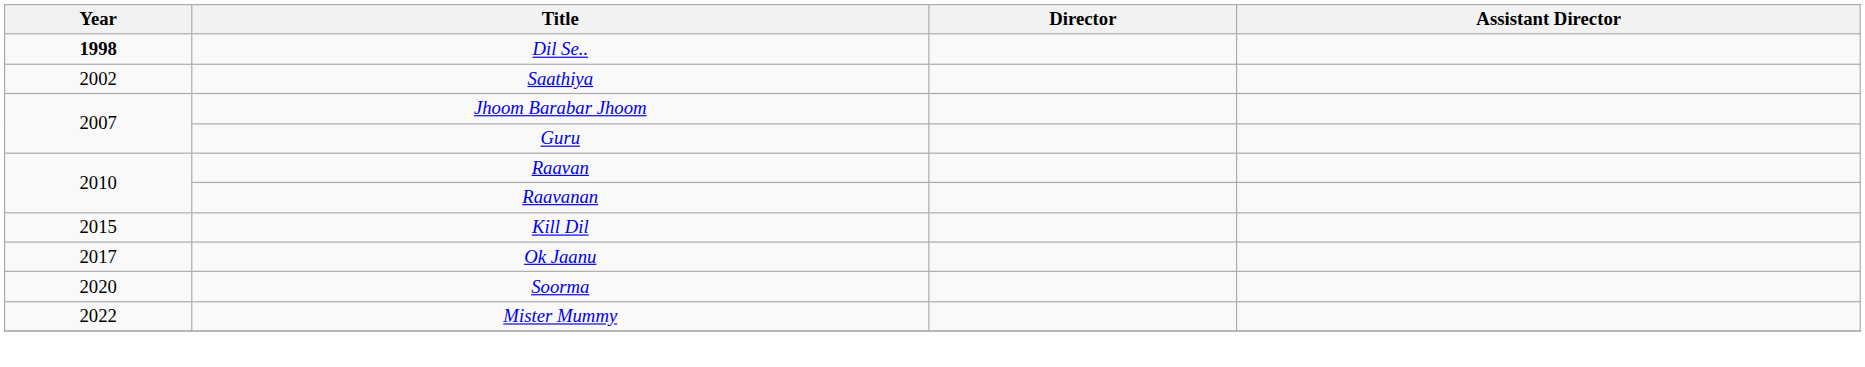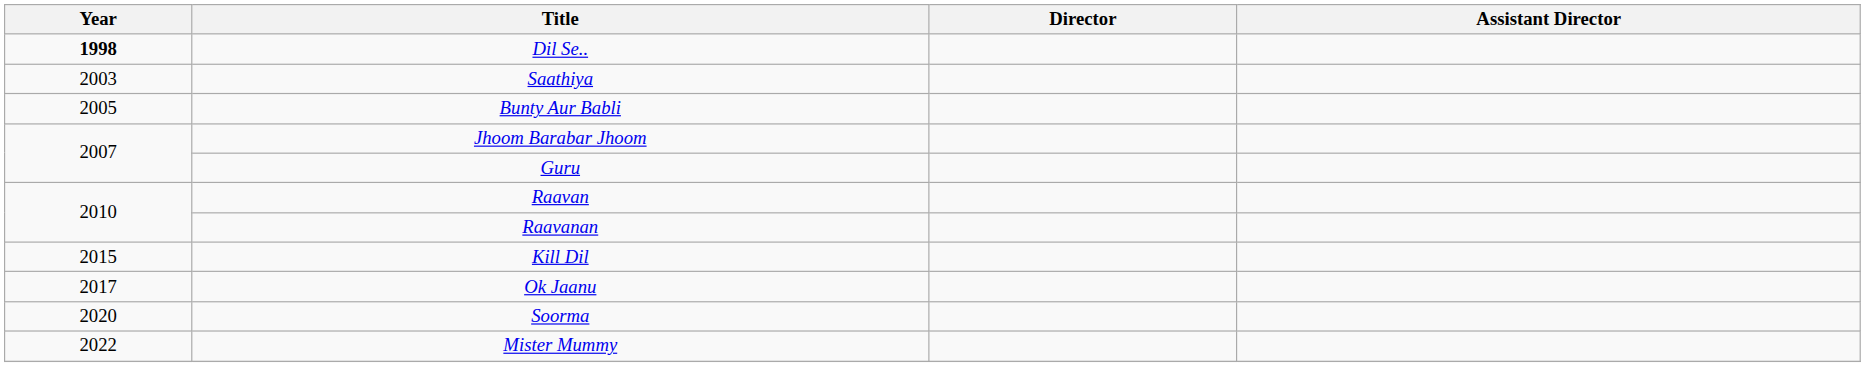Saathiya | Year: 2002 -> 2003
+ row: 2005 | Bunty Aur Babli
